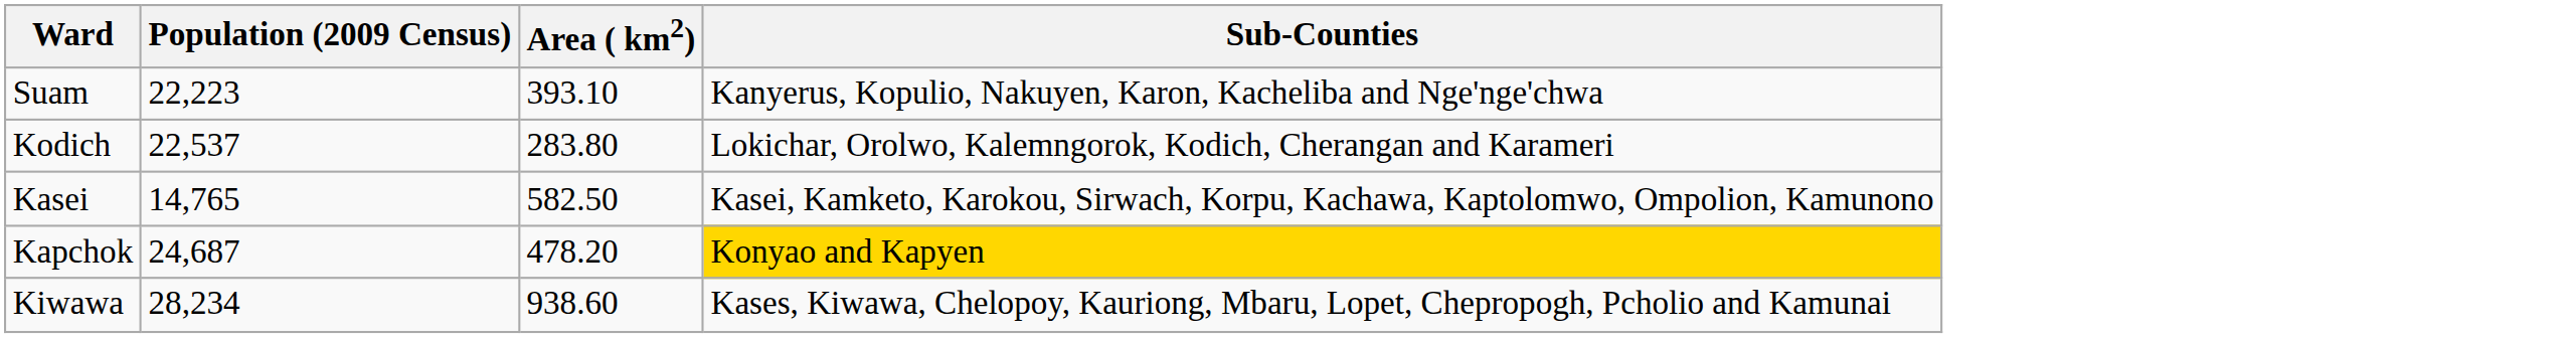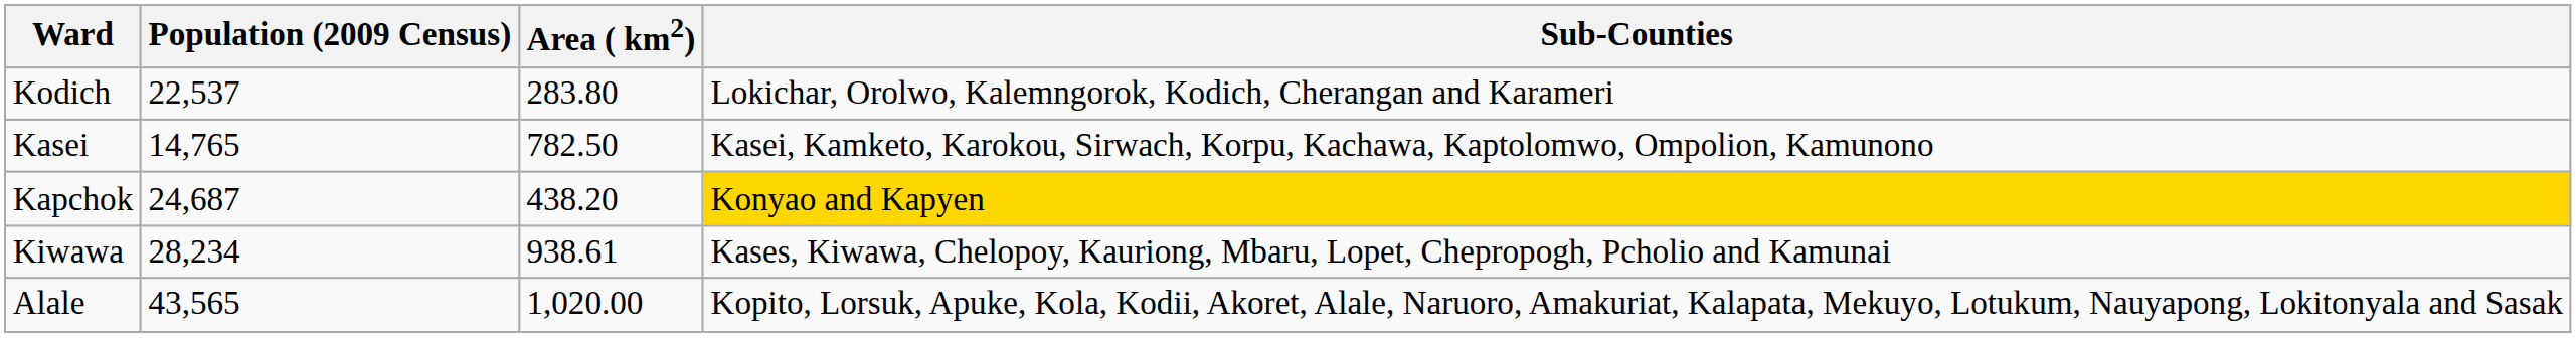- row: Suam | 22,223 | 393.10 | Kanyerus, Kopulio, Nakuyen, Karon, Kacheliba and Nge'nge'chwa
Kasei | Area ( km2): 582.50 -> 782.50
Kapchok | Area ( km2): 478.20 -> 438.20
Kiwawa | Area ( km2): 938.60 -> 938.61
+ row: Alale | 43,565 | 1,020.00 | Kopito, Lorsuk, Apuke, Kola, Kodii, Akoret, Alale, Naruoro, Amakuriat, Kalapata, Mekuyo, Lotukum, Nauyapong, Lokitonyala and Sasak
